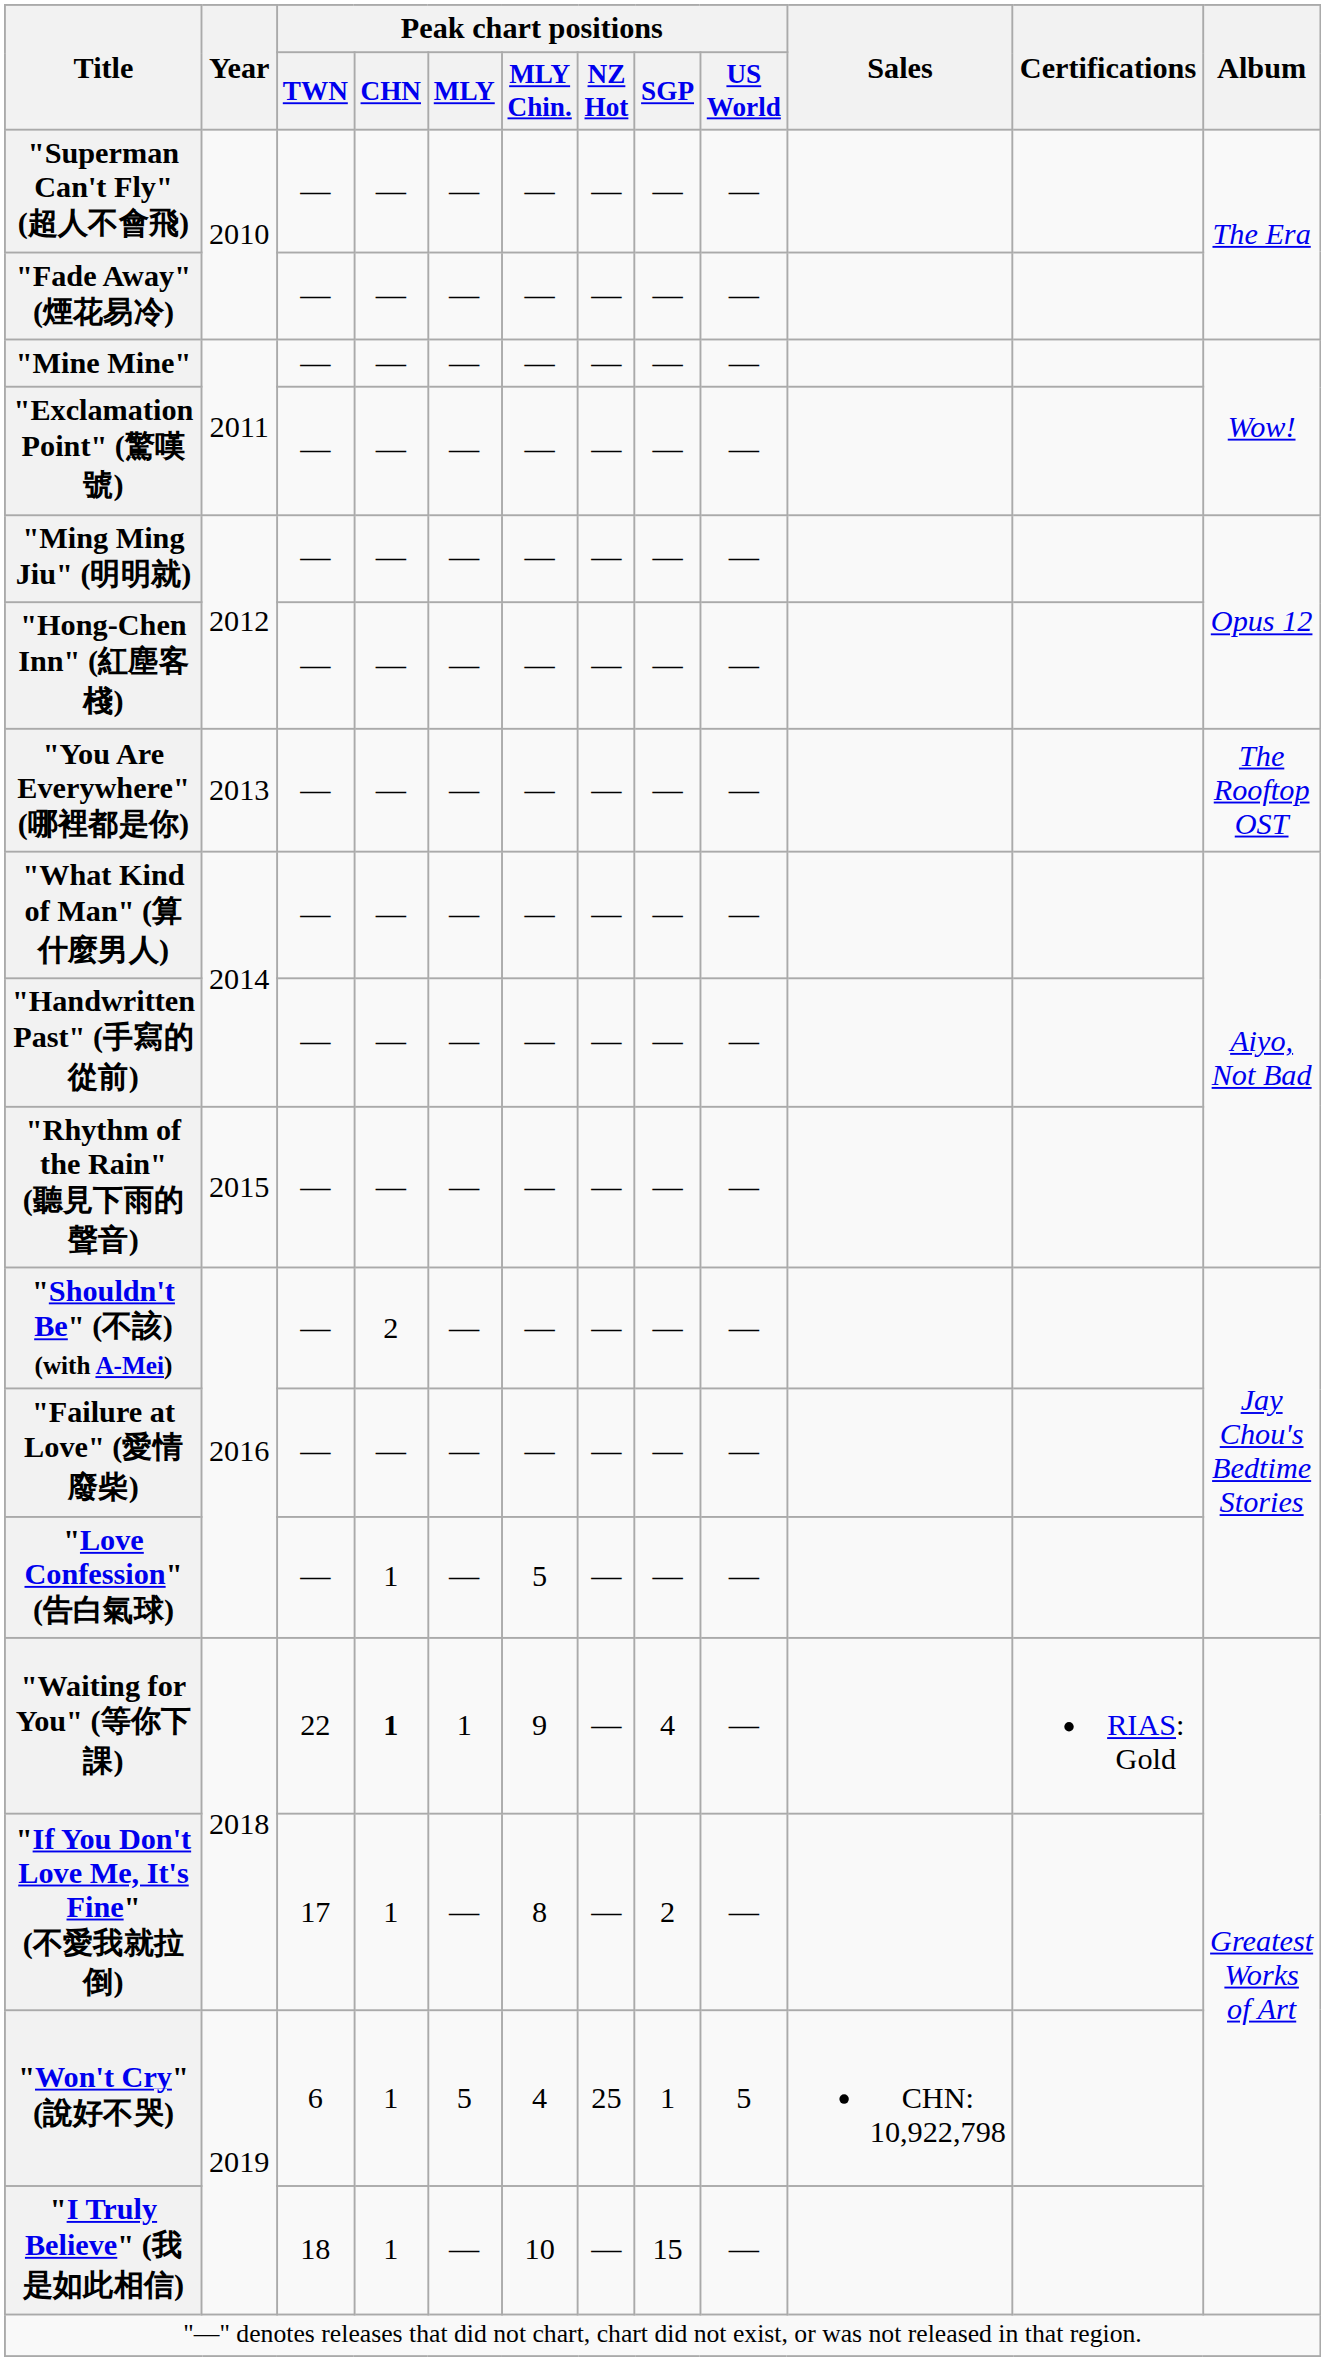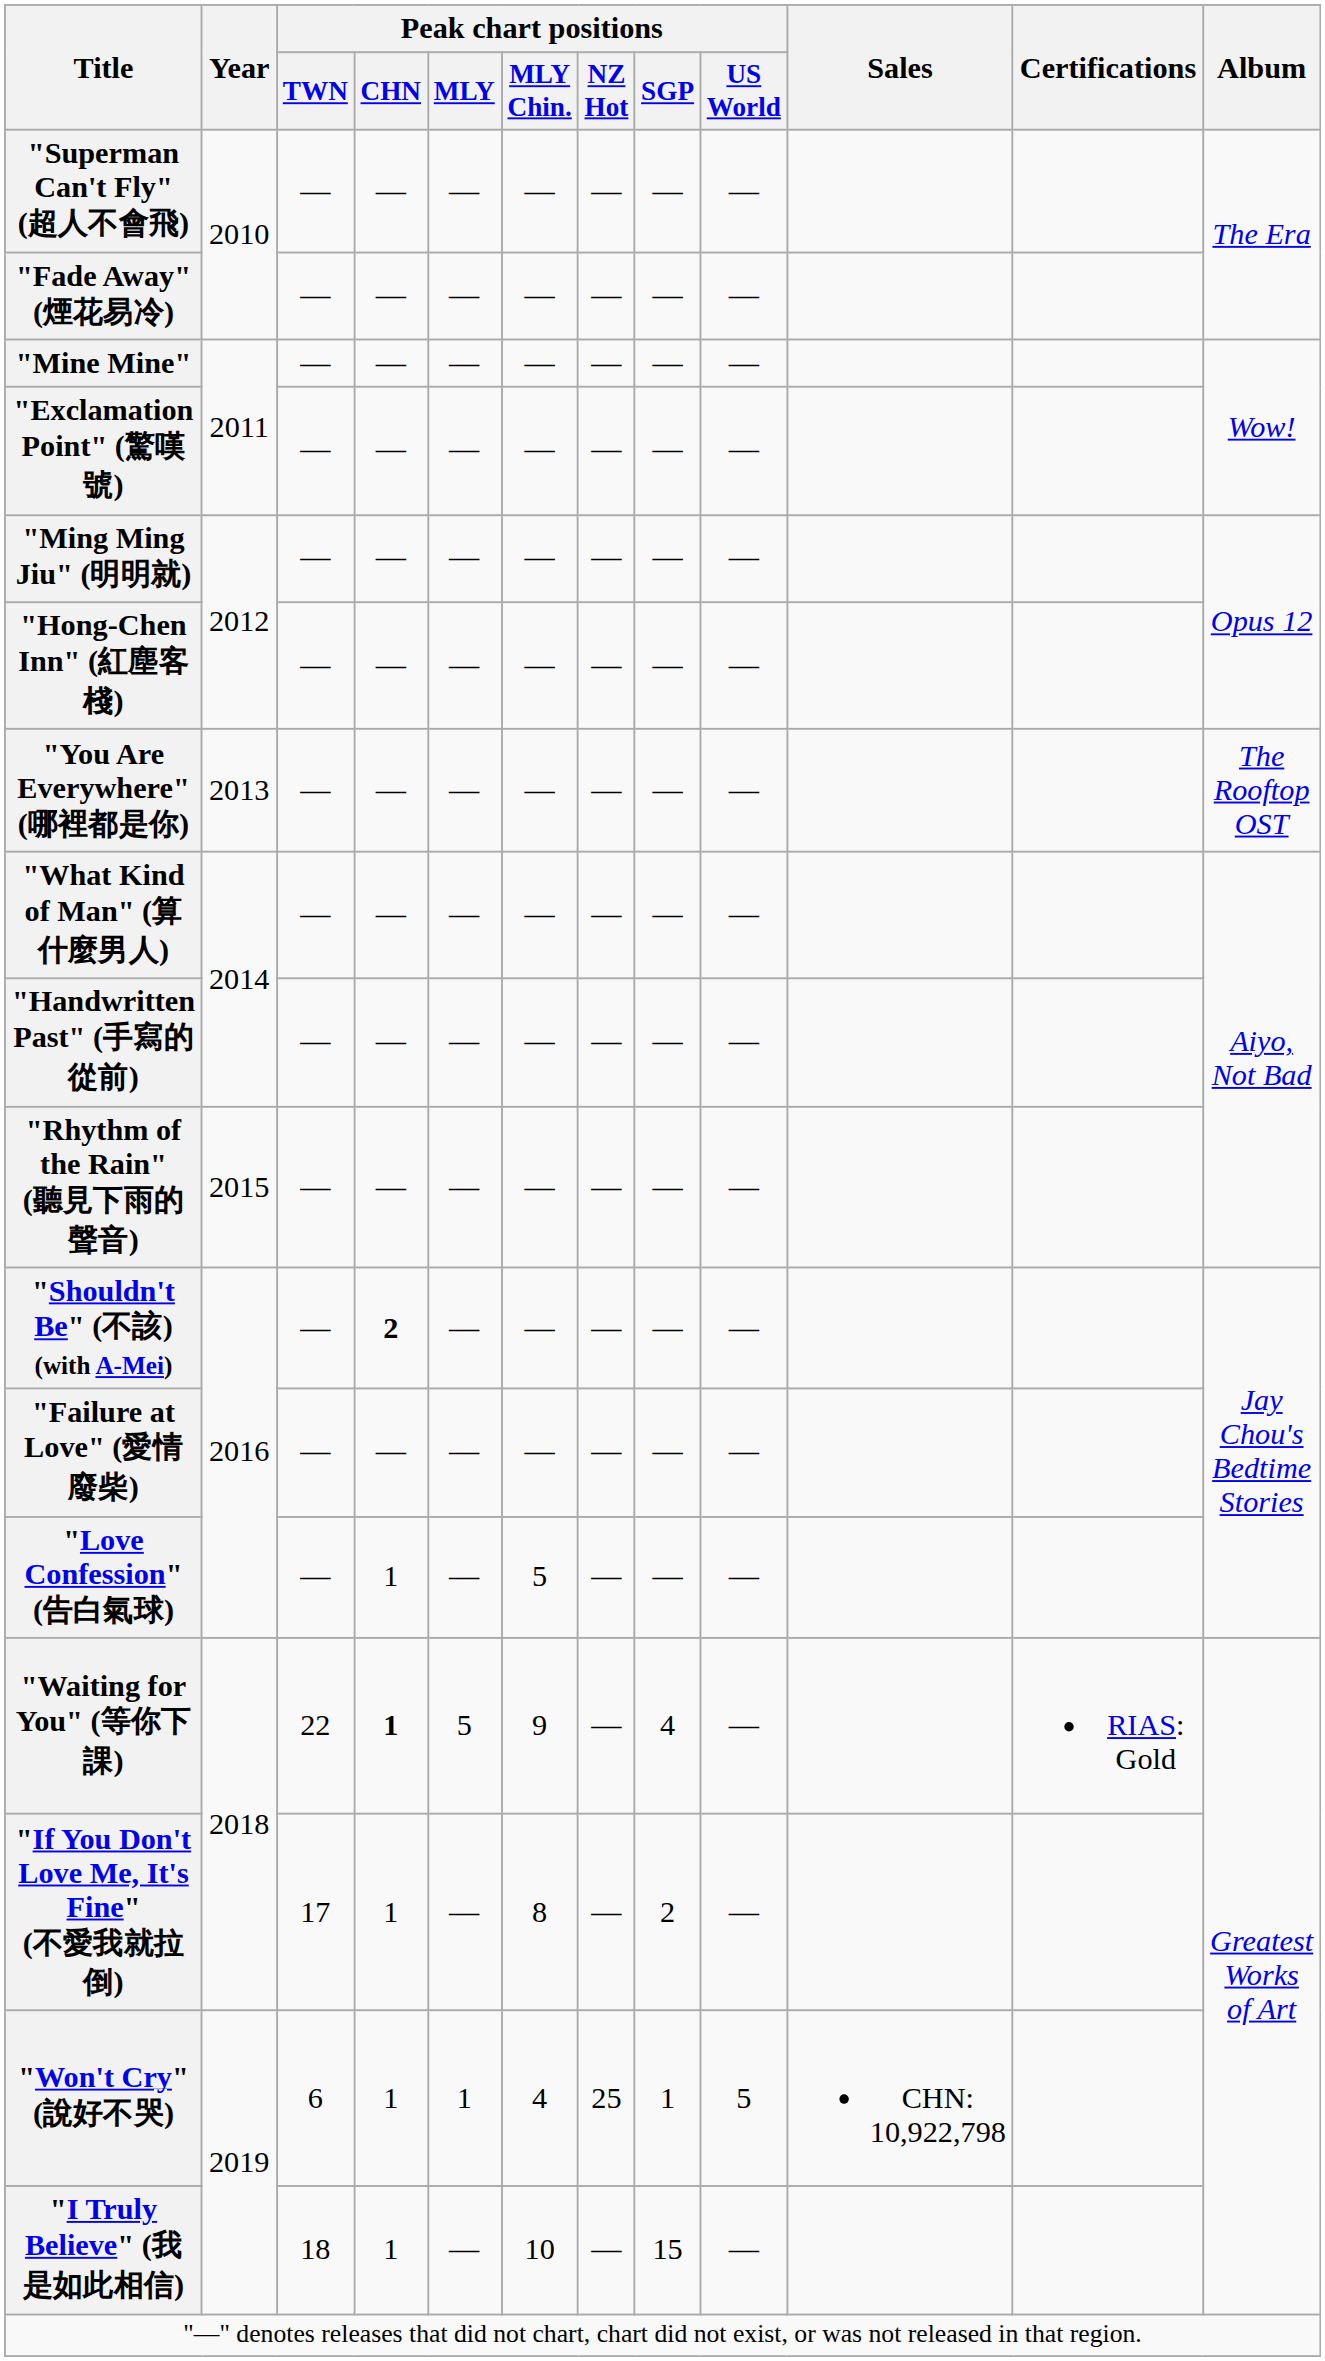"Shouldn't Be" (不該) (with A-Mei) | Peak chart positions / CHN: normal -> bold
"Waiting for You" (等你下課) | Peak chart positions / MLY: 1 -> 5
"Won't Cry" (說好不哭) | Peak chart positions / MLY: 5 -> 1
